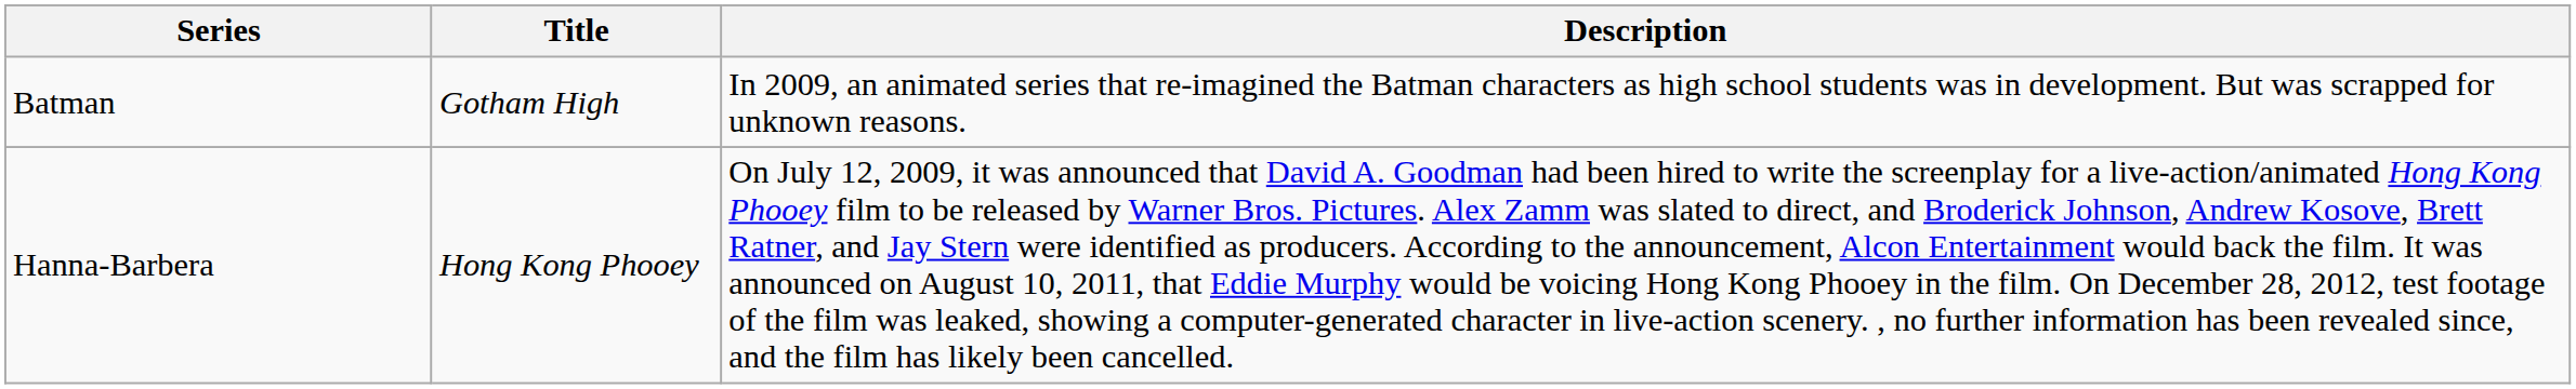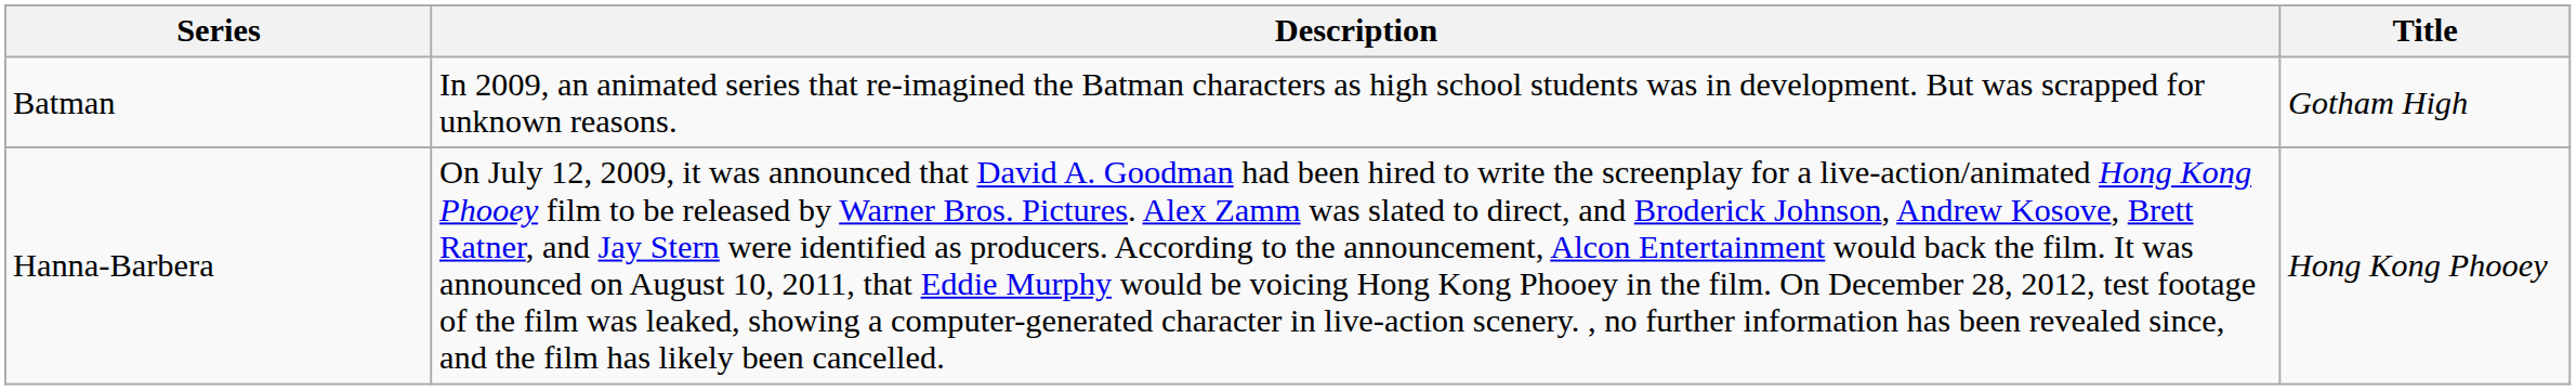columns swapped: Title <-> Description
